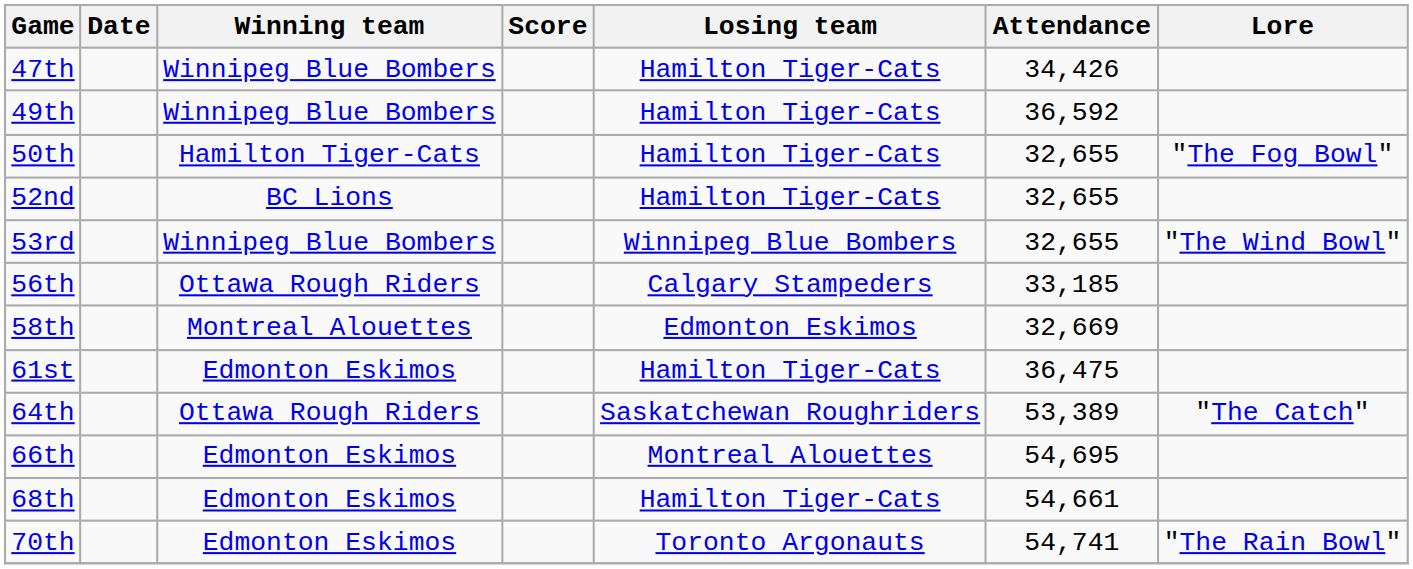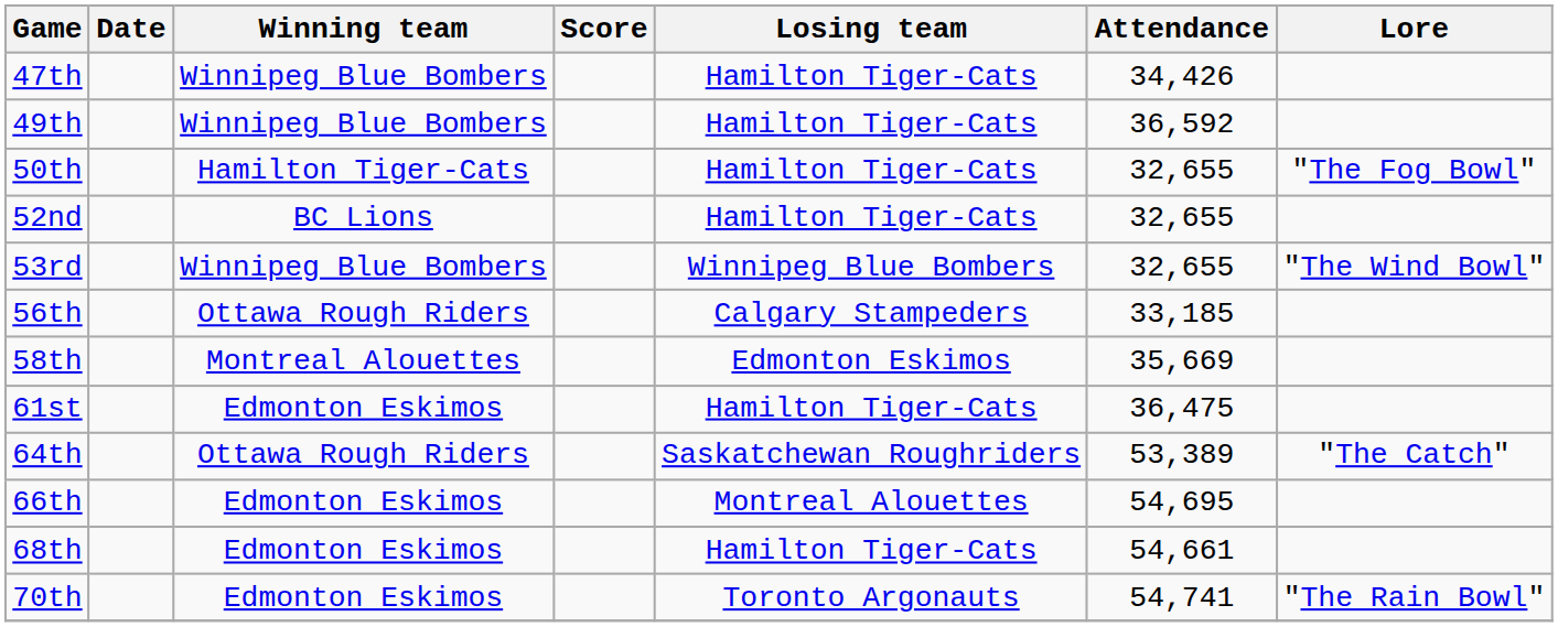58th | Attendance: 32,669 -> 35,669
